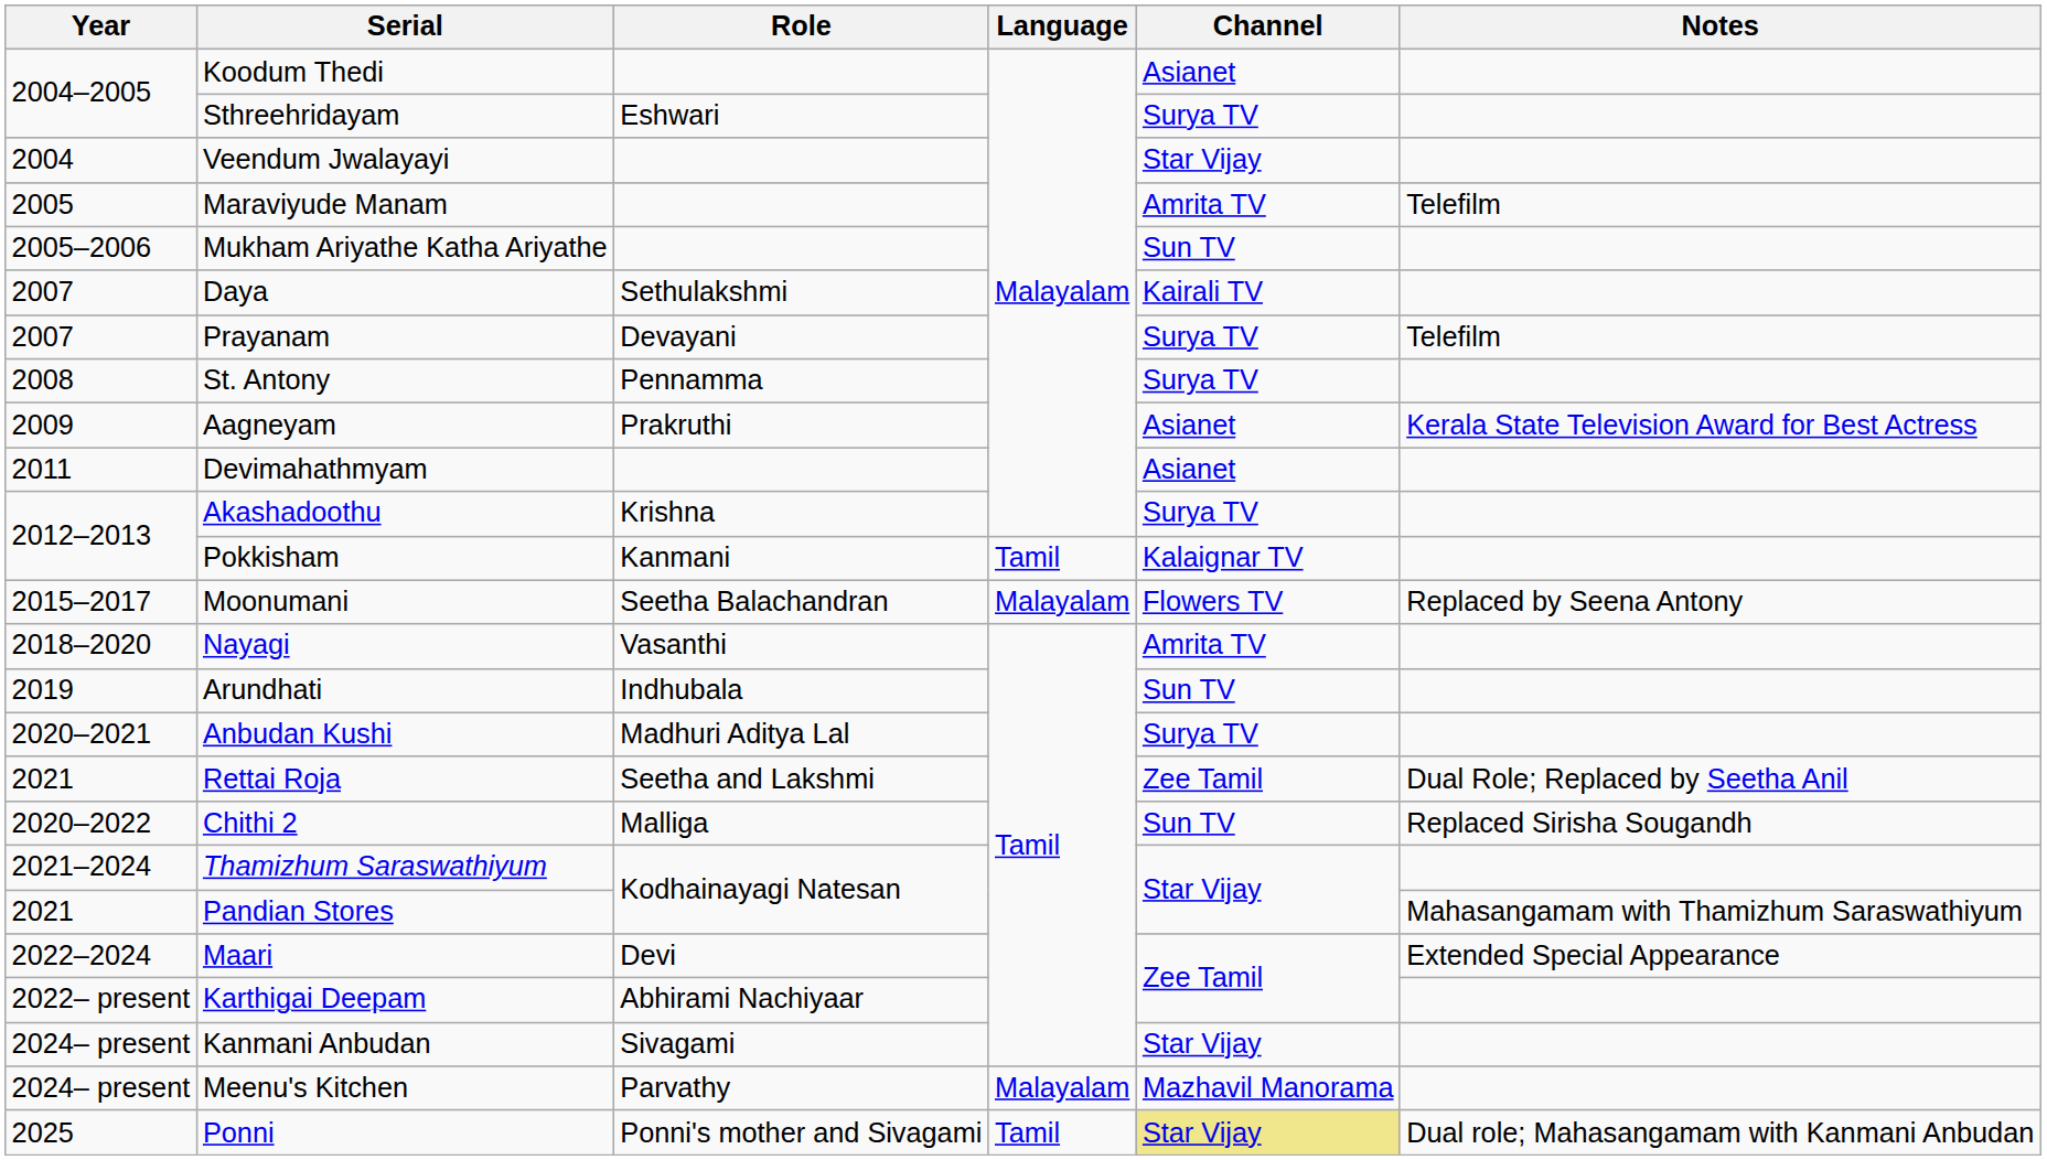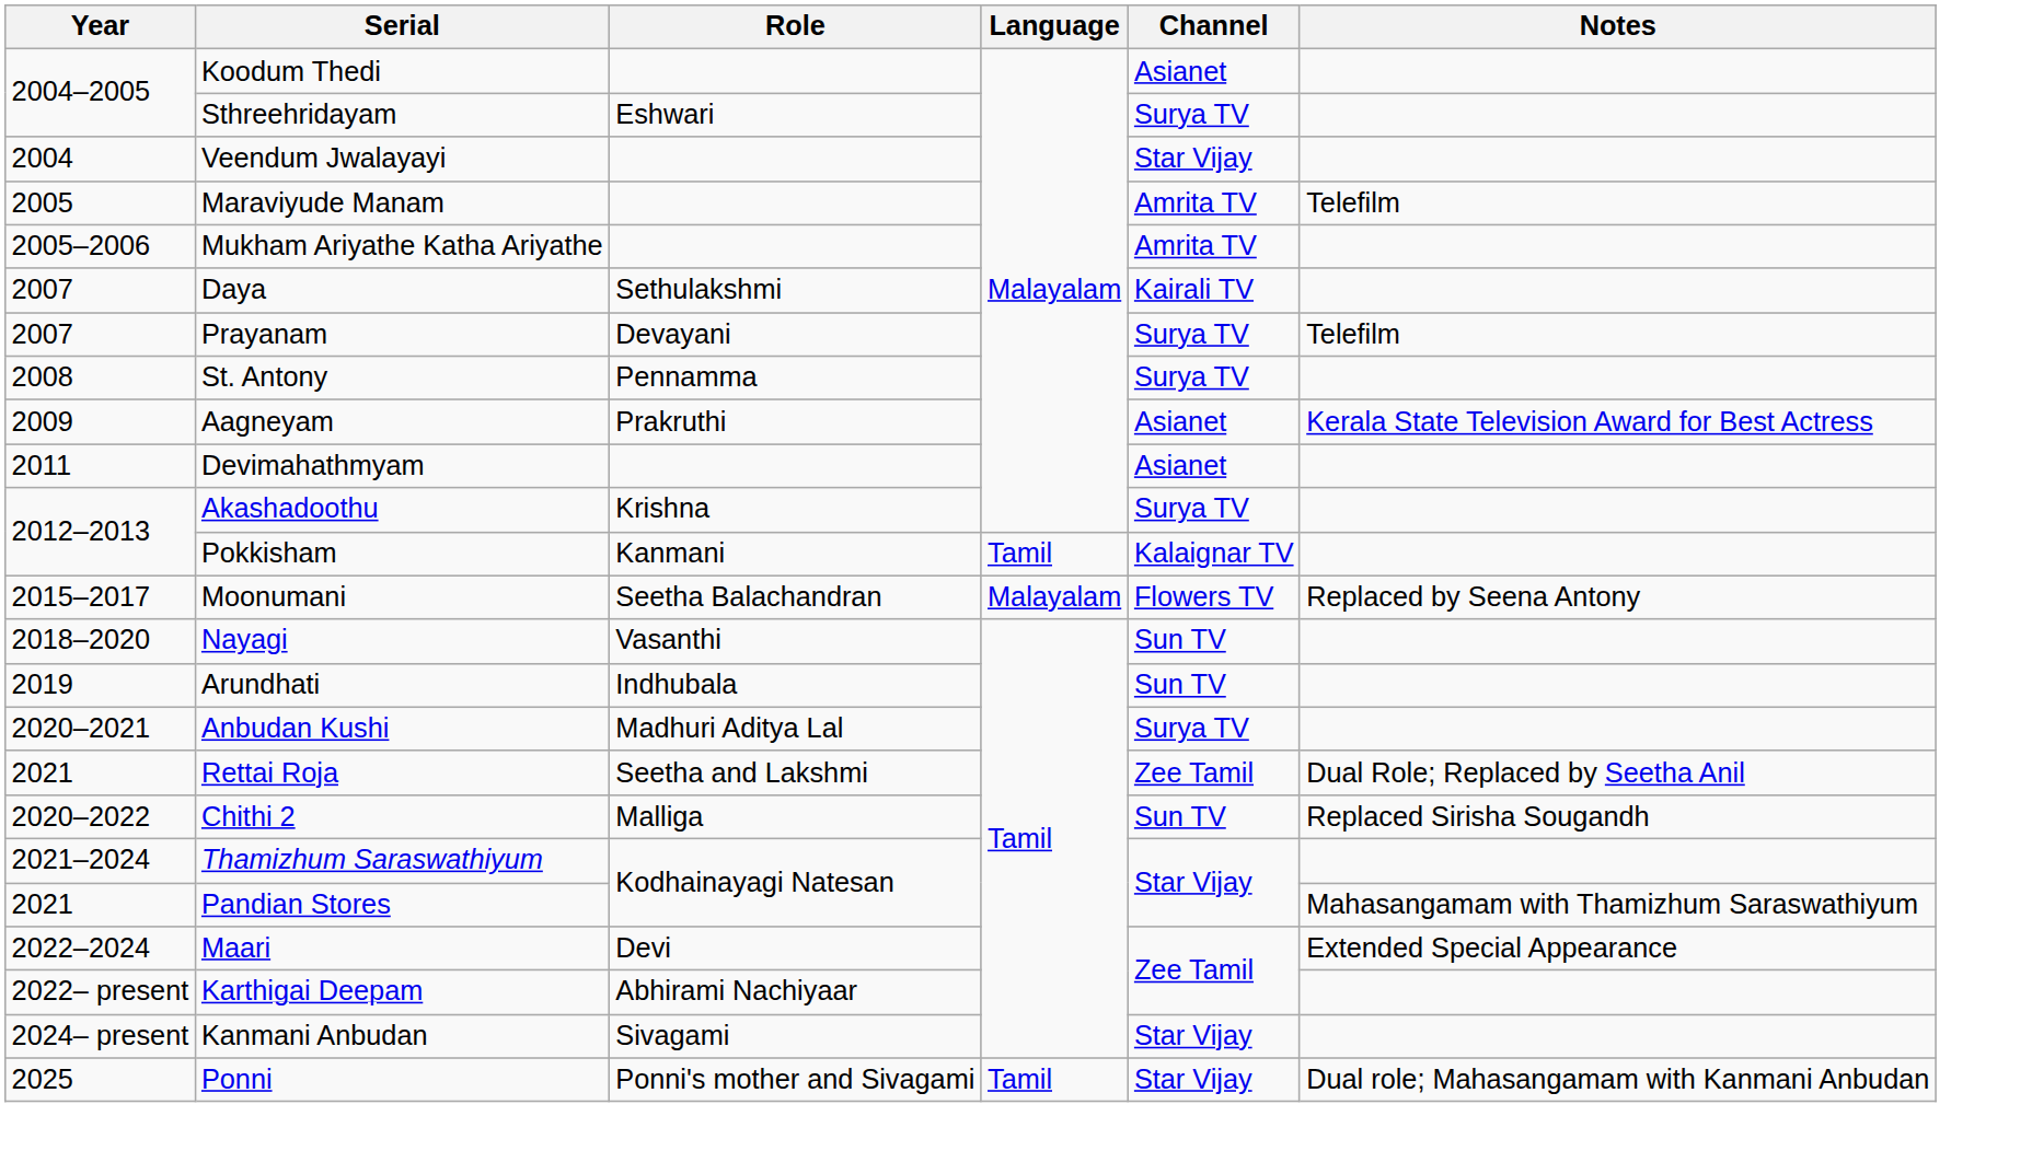Mukham Ariyathe Katha Ariyathe | Channel: Sun TV -> Amrita TV
Nayagi | Channel: Amrita TV -> Sun TV
- row: 2024– present | Meenu's Kitchen | Parvathy | Malayalam | Mazhavil Manorama
Ponni | Channel: khaki background -> no background
